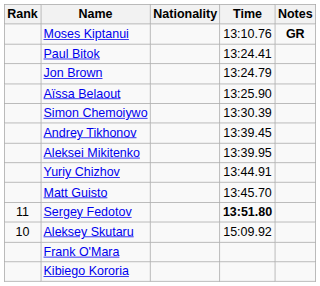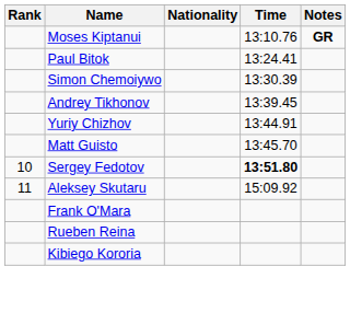- row: Jon Brown | 13:24.79
- row: Aïssa Belaout | 13:25.90
- row: Aleksei Mikitenko | 13:39.95
Sergey Fedotov | Rank: 11 -> 10
Aleksey Skutaru | Rank: 10 -> 11
+ row: Rueben Reina
